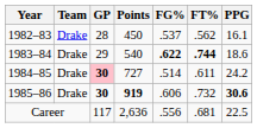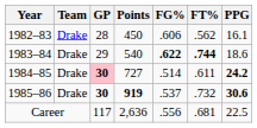1982–83 | FG%: .537 -> .606
1984–85 | PPG: normal -> bold
1985–86 | FG%: .606 -> .537
